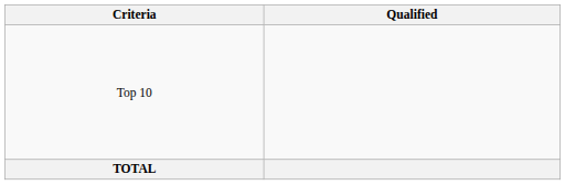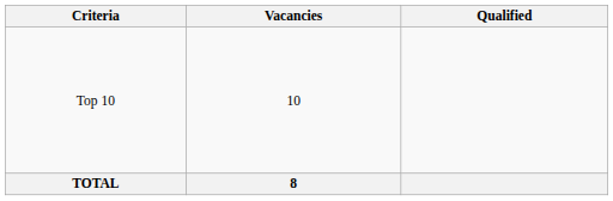+ column: Vacancies | 10 | 8
